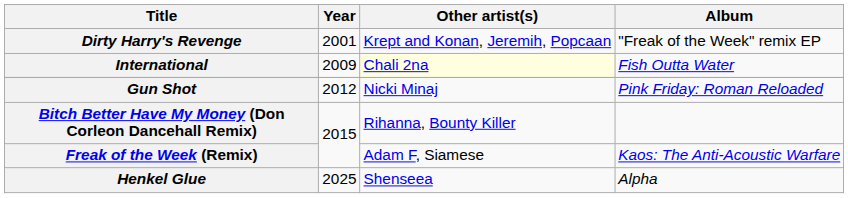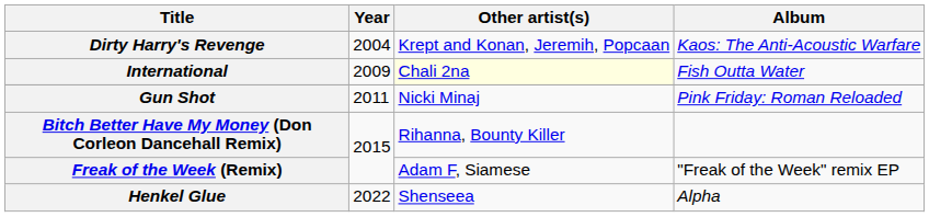Dirty Harry's Revenge | Year: 2001 -> 2004
Dirty Harry's Revenge | Album: "Freak of the Week" remix EP -> Kaos: The Anti-Acoustic Warfare
Gun Shot | Year: 2012 -> 2011
Freak of the Week (Remix) | Album: Kaos: The Anti-Acoustic Warfare -> "Freak of the Week" remix EP
Henkel Glue | Year: 2025 -> 2022
